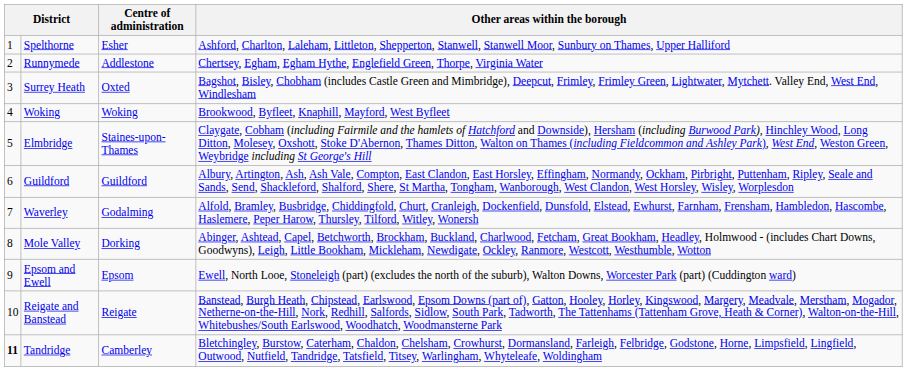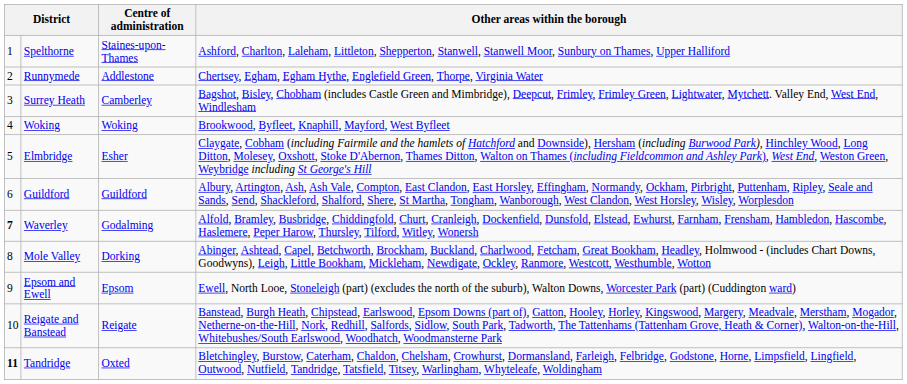Spelthorne | Centre of administration: Esher -> Staines-upon-Thames
Surrey Heath | Centre of administration: Oxted -> Camberley
Elmbridge | Centre of administration: Staines-upon-Thames -> Esher
Waverley | column 1: normal -> bold
Tandridge | Centre of administration: Camberley -> Oxted
